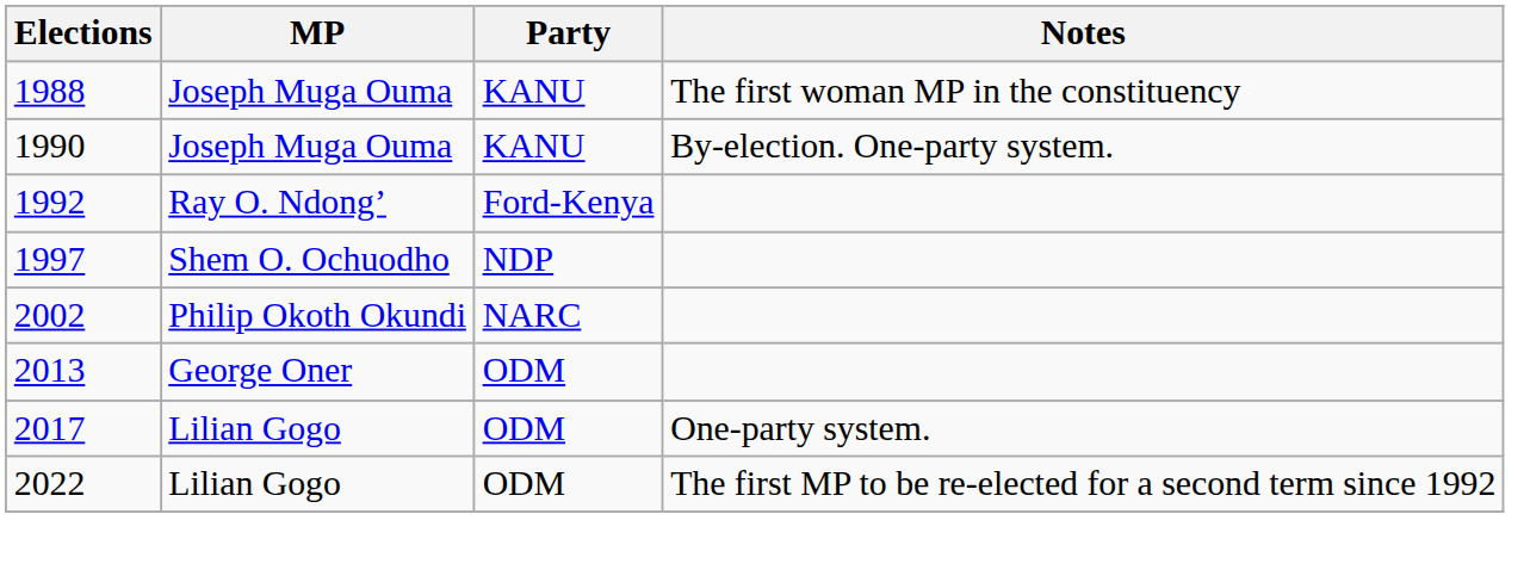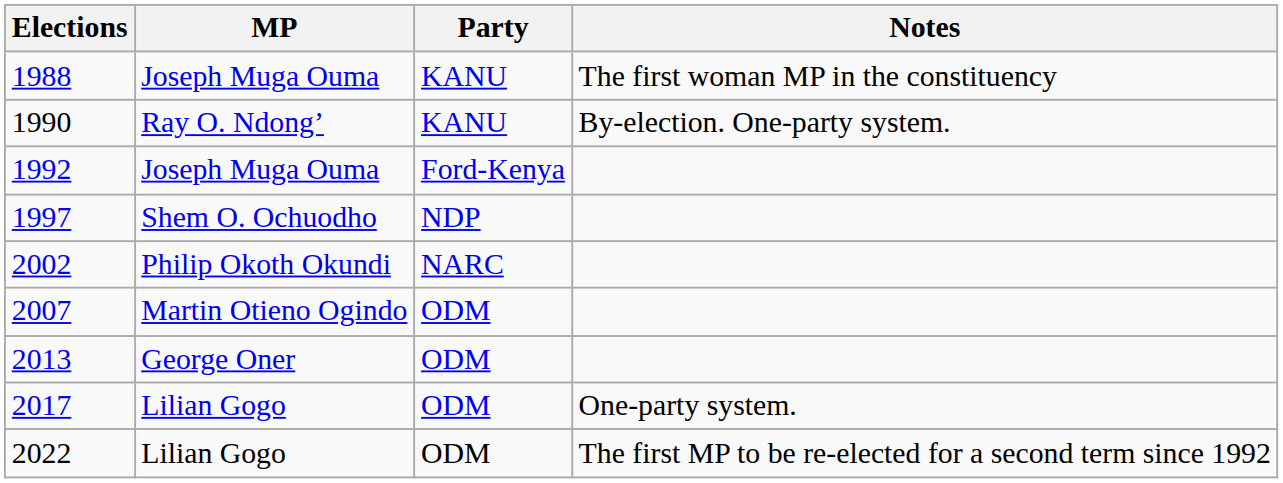1990 | MP: Joseph Muga Ouma -> Ray O. Ndong’
1992 | MP: Ray O. Ndong’ -> Joseph Muga Ouma
+ row: 2007 | Martin Otieno Ogindo | ODM
